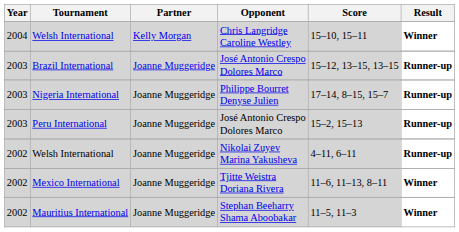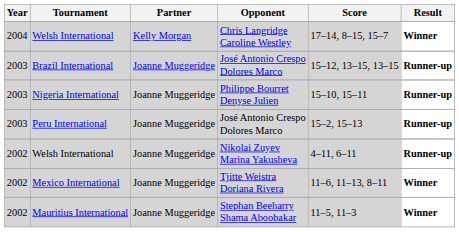Welsh International / Chris Langridge Caroline Westley | Score: 15–10, 15–11 -> 17–14, 8–15, 15–7
Nigeria International | Score: 17–14, 8–15, 15–7 -> 15–10, 15–11
